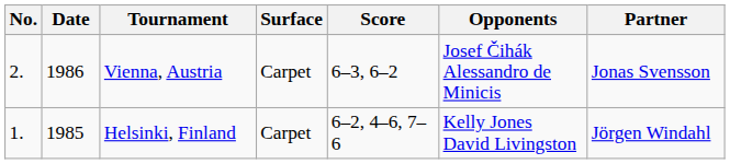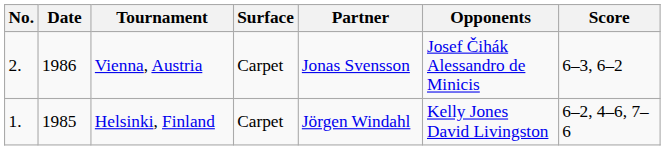columns swapped: Partner <-> Score
